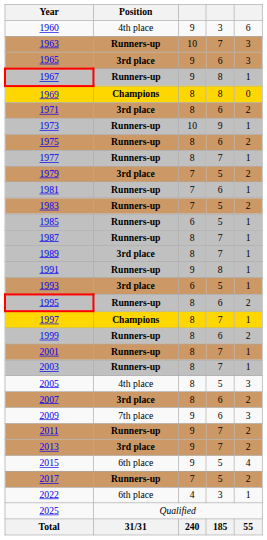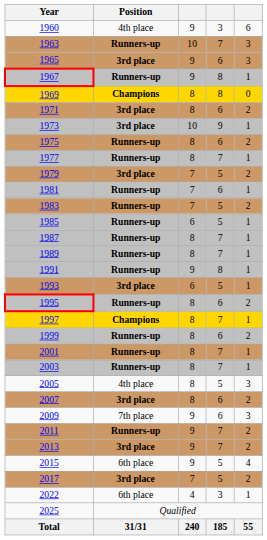1973 | Position: Runners-up -> 3rd place
1989 | Position: 3rd place -> Runners-up
2017 | Position: Runners-up -> 3rd place
